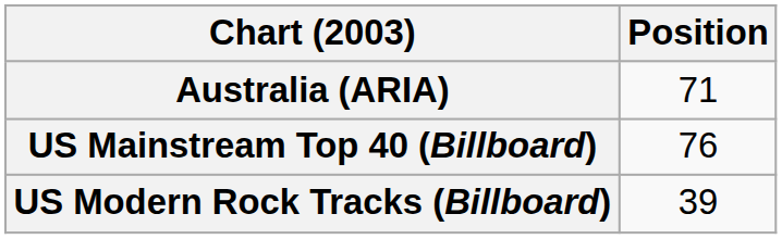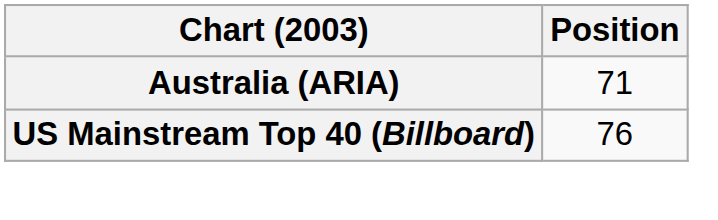- row: US Modern Rock Tracks (Billboard) | 39
